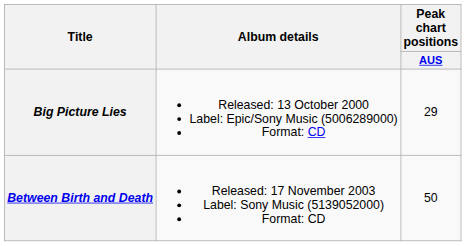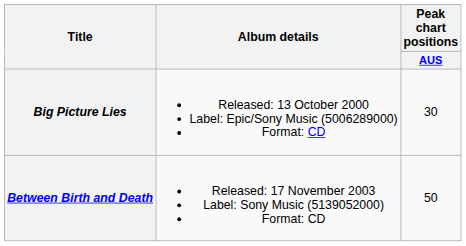Big Picture Lies | Peak chart positions / AUS: 29 -> 30
